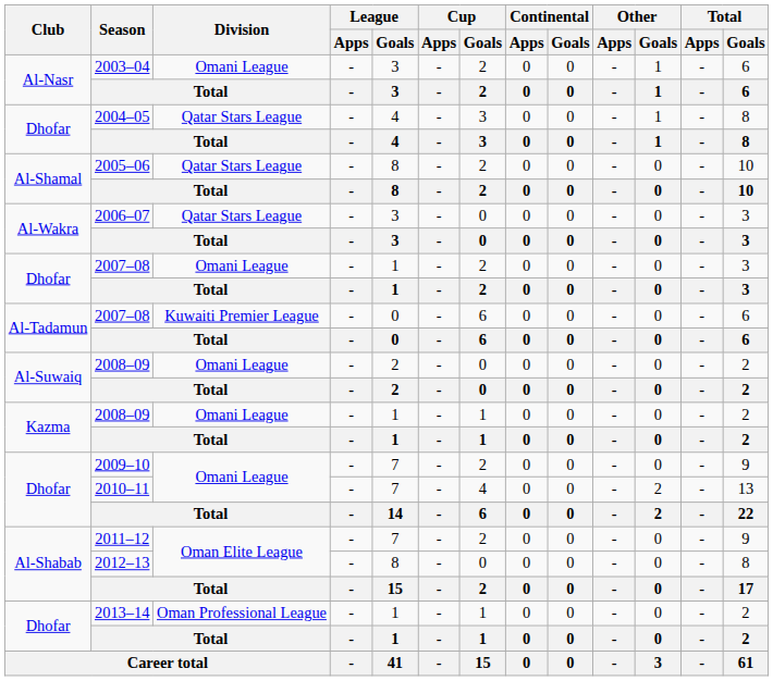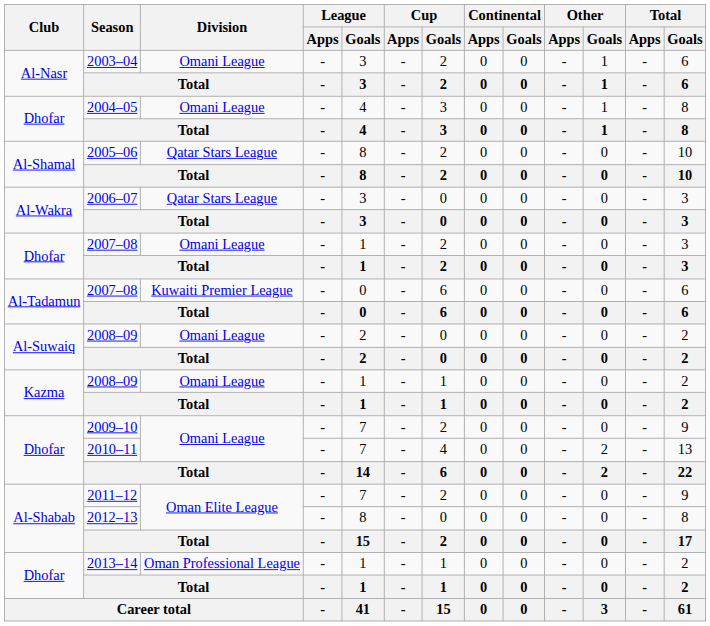2004–05 | Division: Qatar Stars League -> Omani League
